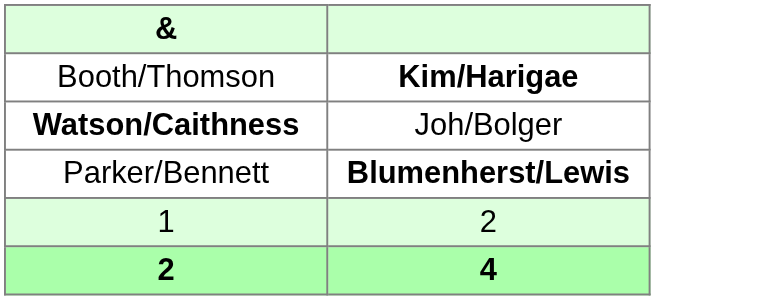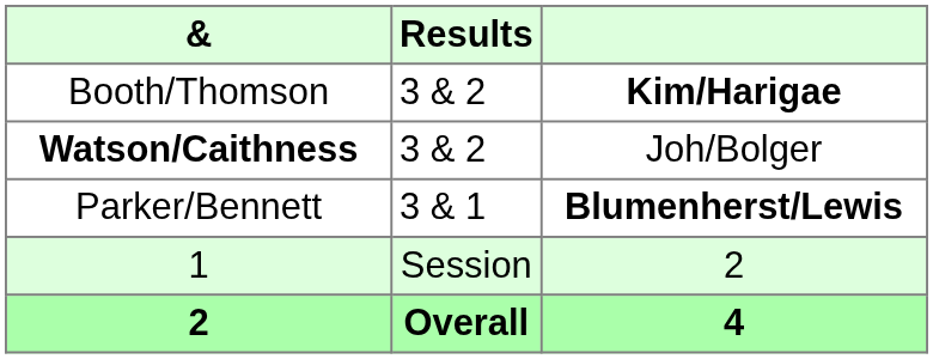+ column: Results | 3 & 2 | 3 & 2 | 3 & 1 | Session | Overall
